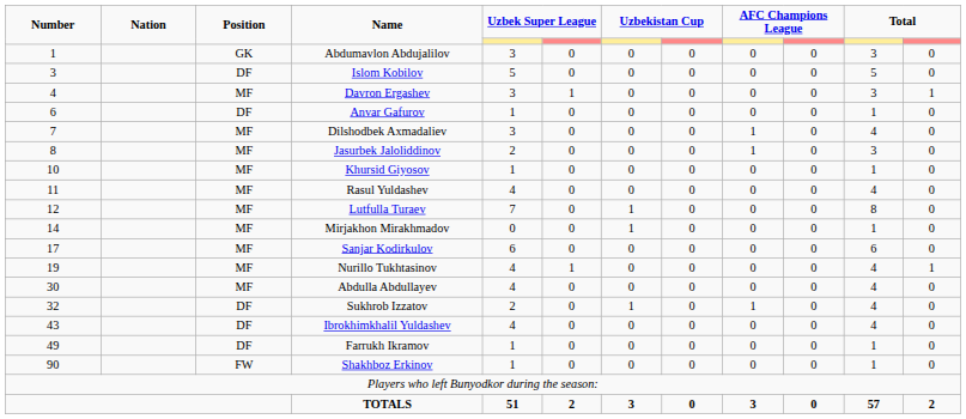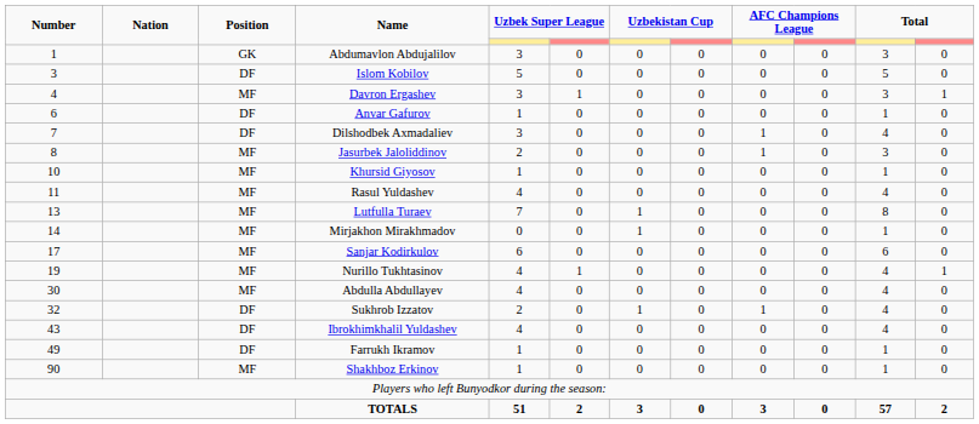Dilshodbek Axmadaliev | Position: MF -> DF
Lutfulla Turaev | Number: 12 -> 13
Shakhboz Erkinov | Position: FW -> MF
